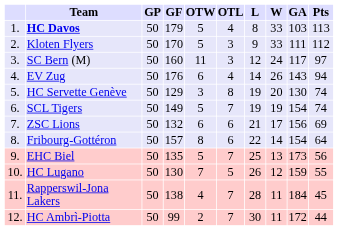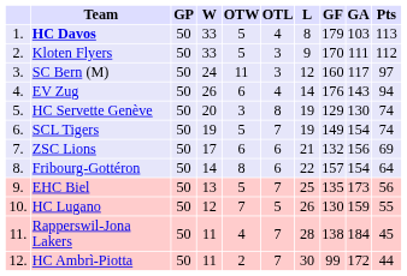columns swapped: W <-> GF
